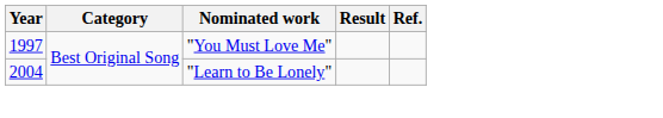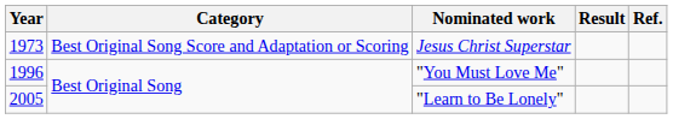+ row: 1973 | Best Original Song Score and Adaptation or Scoring | Jesus Christ Superstar
"You Must Love Me" | Year: 1997 -> 1996
"Learn to Be Lonely" | Year: 2004 -> 2005
